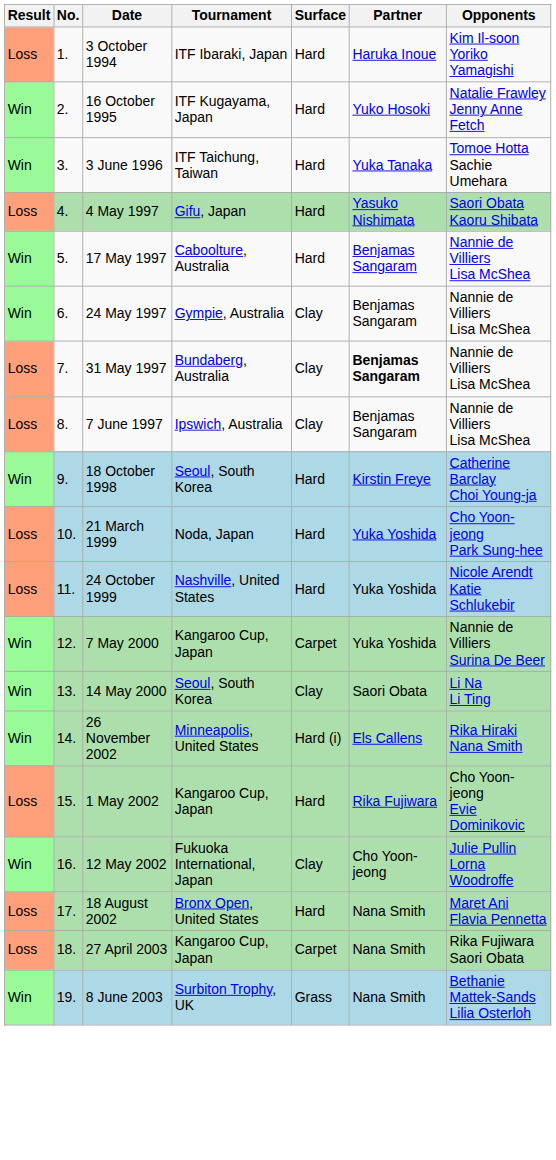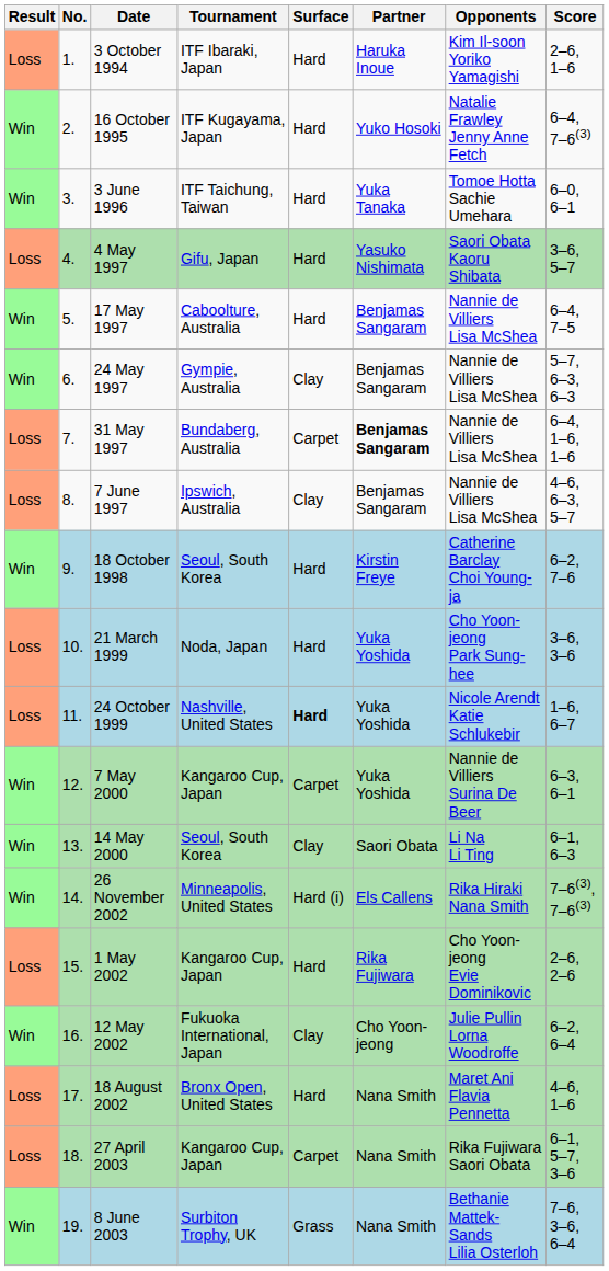+ column: Score | 2–6, 1–6 | 6–4, 7–6(3) | 6–0, 6–1 | 3–6, 5–7 | 6–4, 7–5 | 5–7, 6–3, 6–3 | 6–4, 1–6, 1–6 | 4–6, 6–3, 5–7 | 6–2, 7–6 | 3–6, 3–6 | 1–6, 6–7 | 6–3, 6–1 | 6–1, 6–3 | 7–6(3), 7–6(3) | 2–6, 2–6 | 6–2, 6–4 | 4–6, 1–6 | 6–1, 5–7, 3–6 | 7–6, 3–6, 6–4
31 May 1997 | Surface: Clay -> Carpet
24 October 1999 | Surface: normal -> bold
